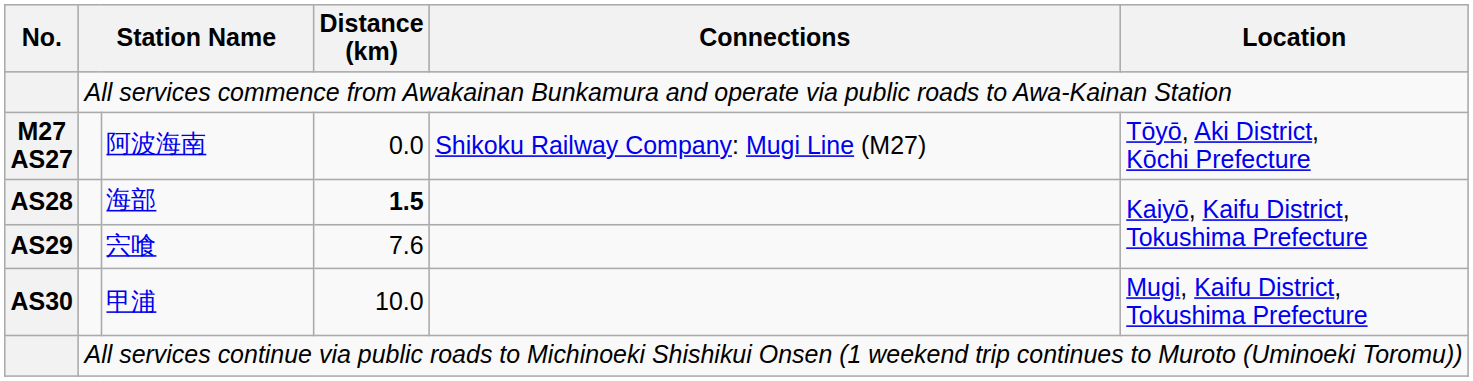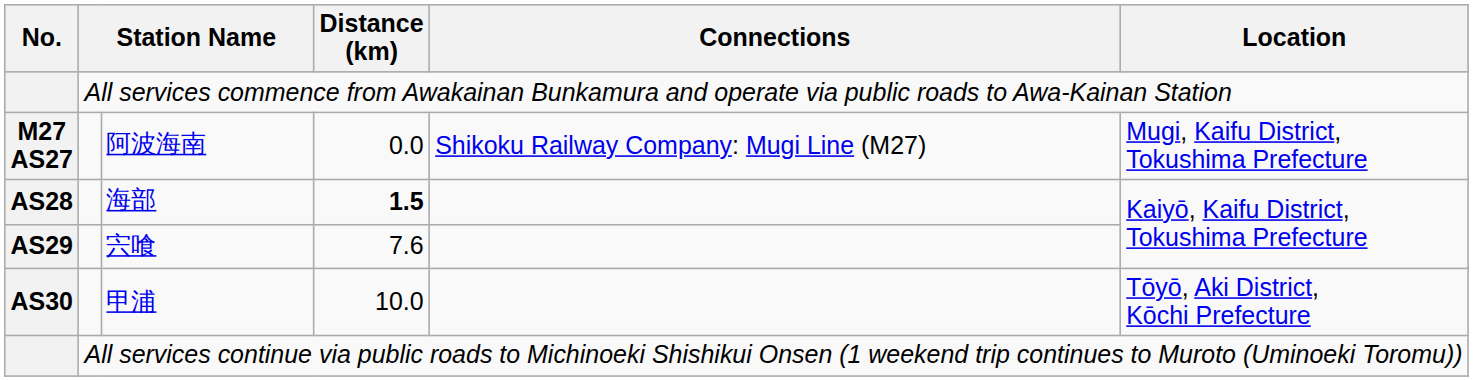阿波海南 | Location: Tōyō, Aki District, Kōchi Prefecture -> Mugi, Kaifu District, Tokushima Prefecture
甲浦 | Location: Mugi, Kaifu District, Tokushima Prefecture -> Tōyō, Aki District, Kōchi Prefecture
